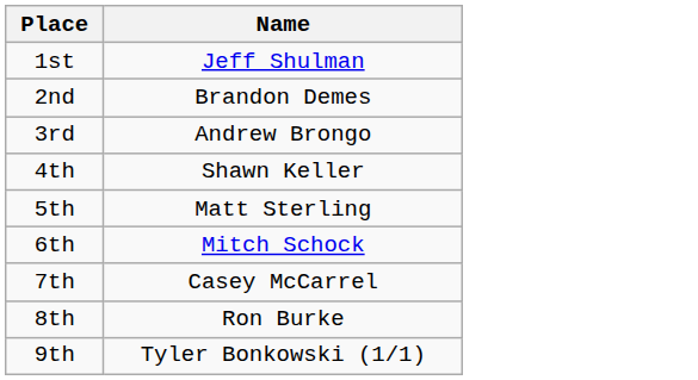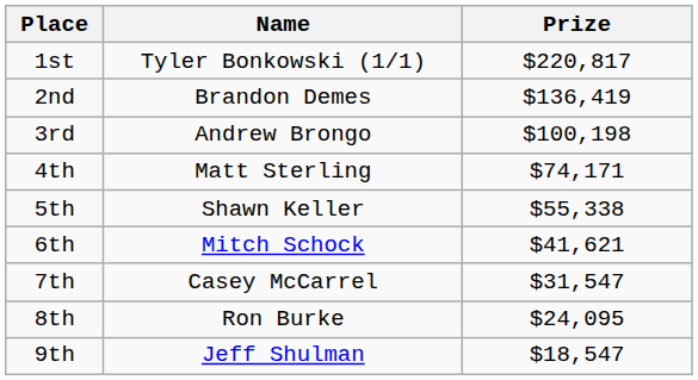+ column: Prize | $220,817 | $136,419 | $100,198 | $74,171 | $55,338 | $41,621 | $31,547 | $24,095 | $18,547
1st | Name: Jeff Shulman -> Tyler Bonkowski (1/1)
4th | Name: Shawn Keller -> Matt Sterling
5th | Name: Matt Sterling -> Shawn Keller
9th | Name: Tyler Bonkowski (1/1) -> Jeff Shulman
